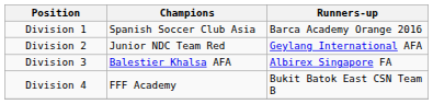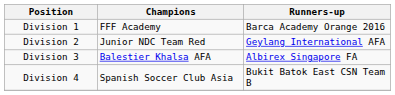Division 1 | Champions: Spanish Soccer Club Asia -> FFF Academy
Division 4 | Champions: FFF Academy -> Spanish Soccer Club Asia
